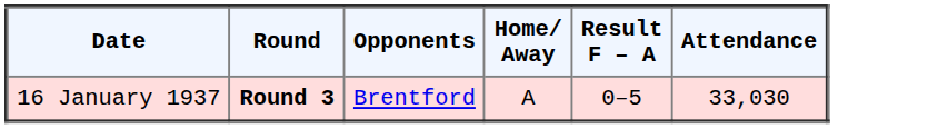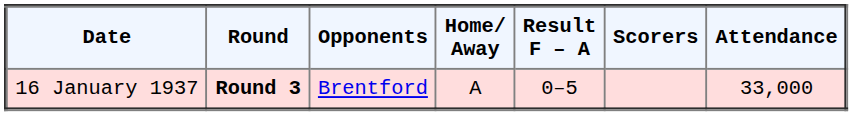+ column: Scorers
16 January 1937 | Attendance: 33,030 -> 33,000
